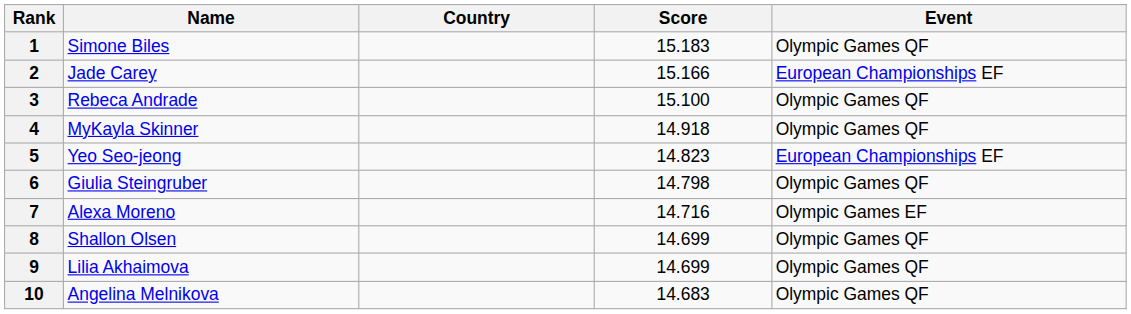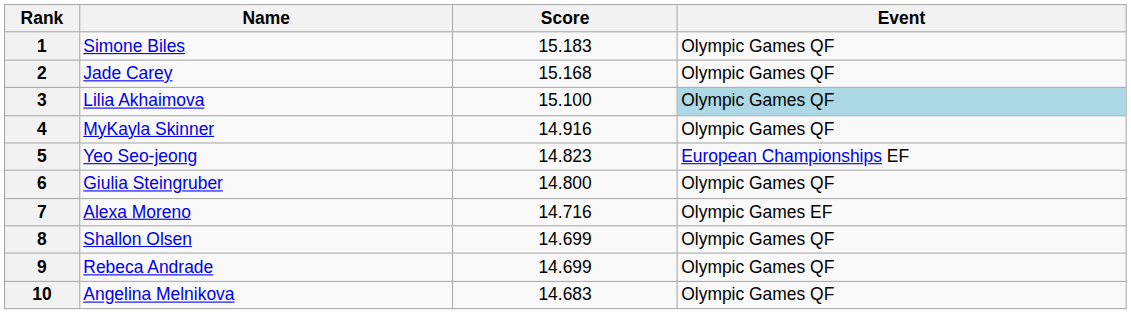- column: Country
2 | Score: 15.166 -> 15.168
2 | Event: European Championships EF -> Olympic Games QF
3 | Name: Rebeca Andrade -> Lilia Akhaimova
3 | Event: no background -> lightblue background
4 | Score: 14.918 -> 14.916
6 | Score: 14.798 -> 14.800
9 | Name: Lilia Akhaimova -> Rebeca Andrade
